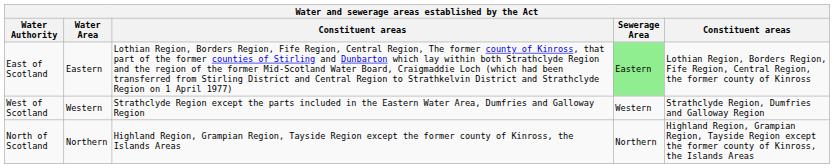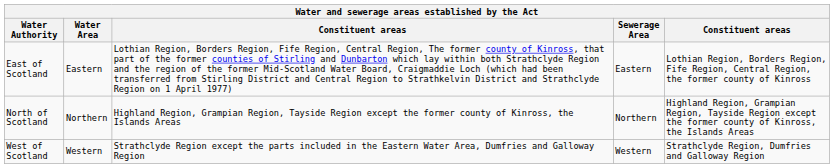East of Scotland | Sewerage Area: lightgreen background -> no background
rows swapped: North of Scotland <-> West of Scotland
